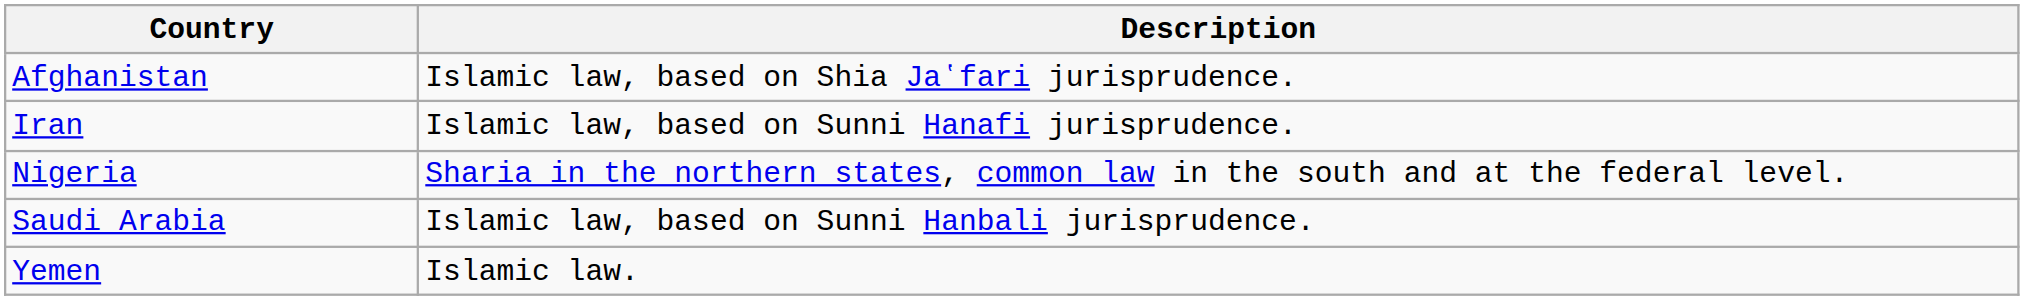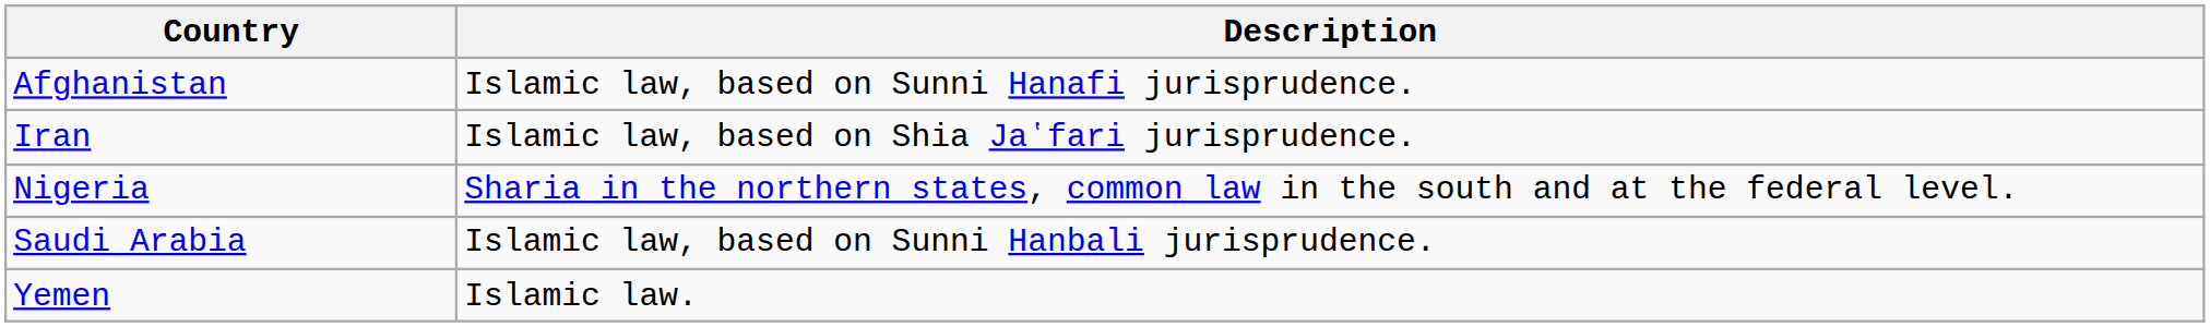Afghanistan | Description: Islamic law, based on Shia Jaʽfari jurisprudence. -> Islamic law, based on Sunni Hanafi jurisprudence.
Iran | Description: Islamic law, based on Sunni Hanafi jurisprudence. -> Islamic law, based on Shia Jaʽfari jurisprudence.
